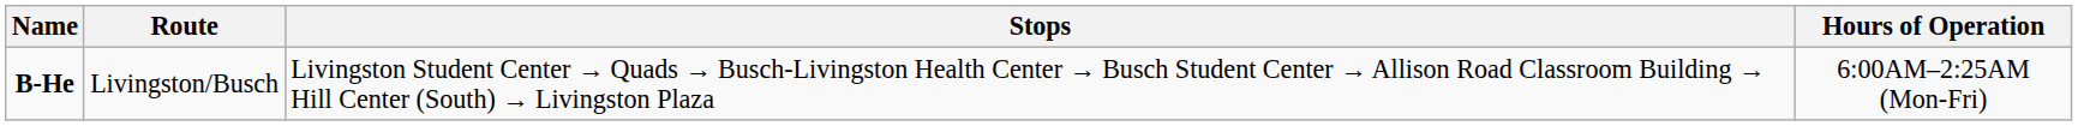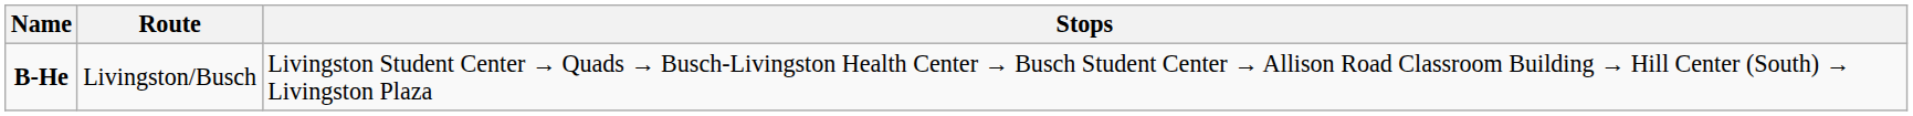- column: Hours of Operation | 6:00AM–2:25AM (Mon-Fri)
